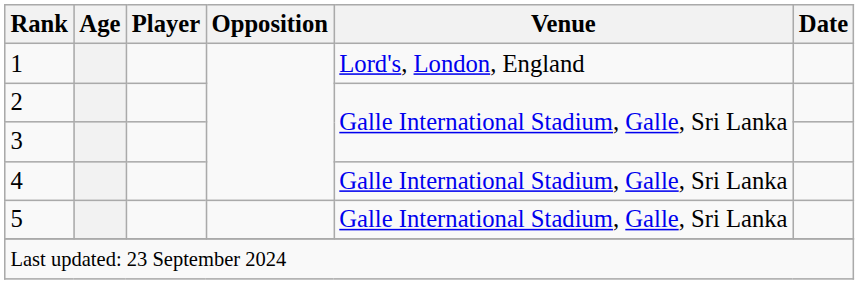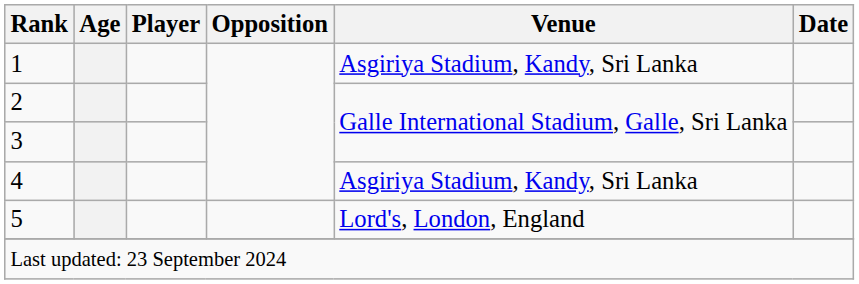1 | Venue: Lord's, London, England -> Asgiriya Stadium, Kandy, Sri Lanka
4 | Venue: Galle International Stadium, Galle, Sri Lanka -> Asgiriya Stadium, Kandy, Sri Lanka
5 | Venue: Galle International Stadium, Galle, Sri Lanka -> Lord's, London, England
